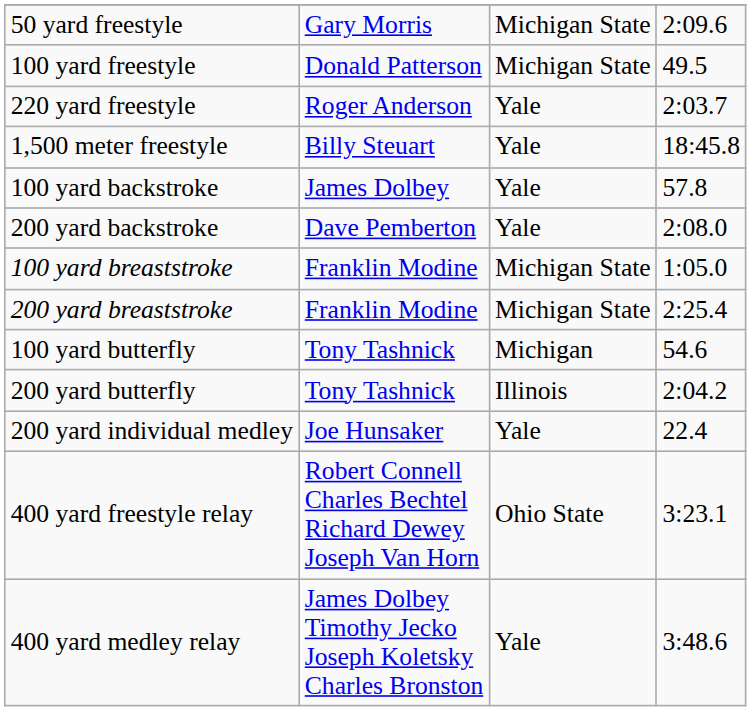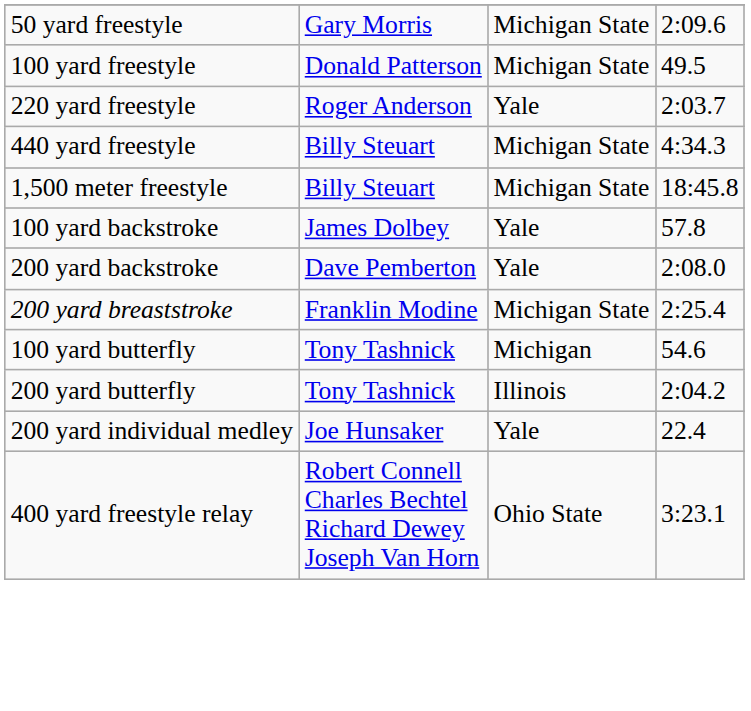+ row: 440 yard freestyle | Billy Steuart | Michigan State | 4:34.3
1,500 meter freestyle | column 3: Yale -> Michigan State
- row: 100 yard breaststroke | Franklin Modine | Michigan State | 1:05.0
- row: 400 yard medley relay | James Dolbey Timothy Jecko Joseph Koletsky Charles Bronston | Yale | 3:48.6
